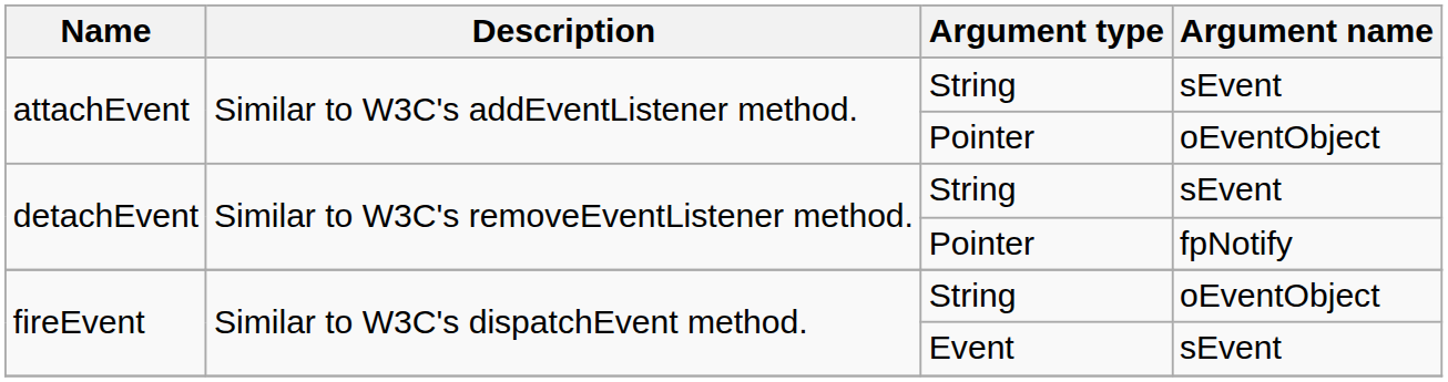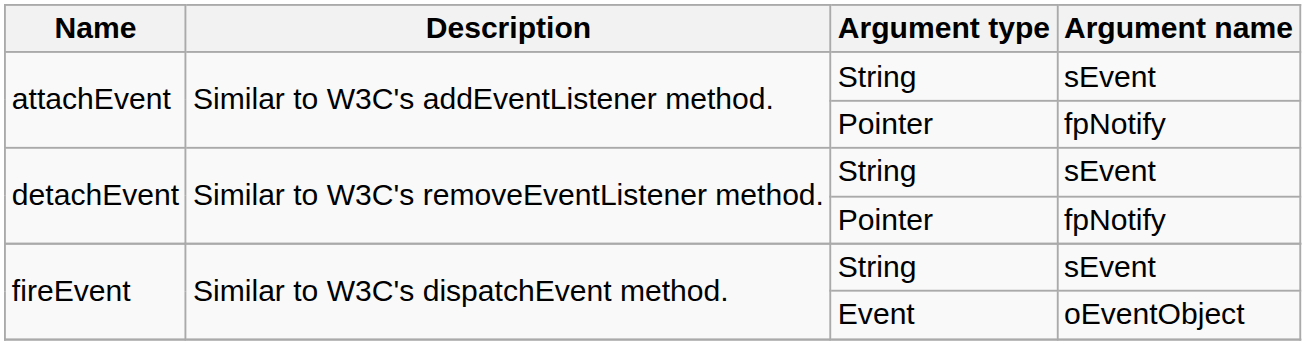attachEvent / Pointer | Argument name: oEventObject -> fpNotify
fireEvent / String | Argument name: oEventObject -> sEvent
fireEvent / Event | Argument name: sEvent -> oEventObject
